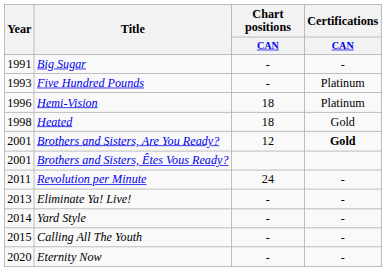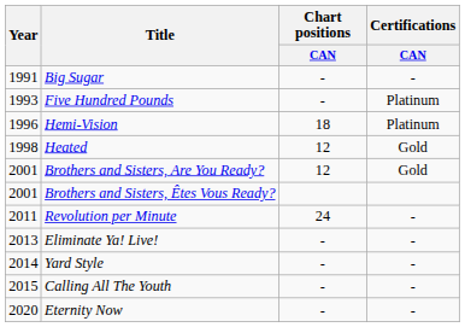Heated | Chart positions / CAN: 18 -> 12
Brothers and Sisters, Are You Ready? | Certifications / CAN: bold -> normal
